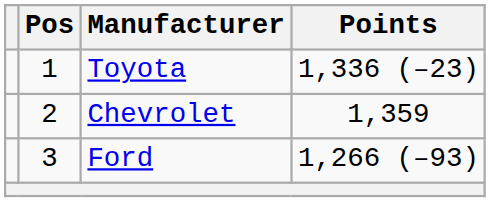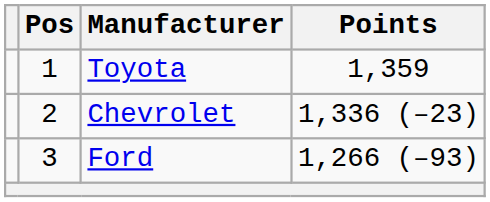Toyota | Points: 1,336 (–23) -> 1,359
Chevrolet | Points: 1,359 -> 1,336 (–23)
